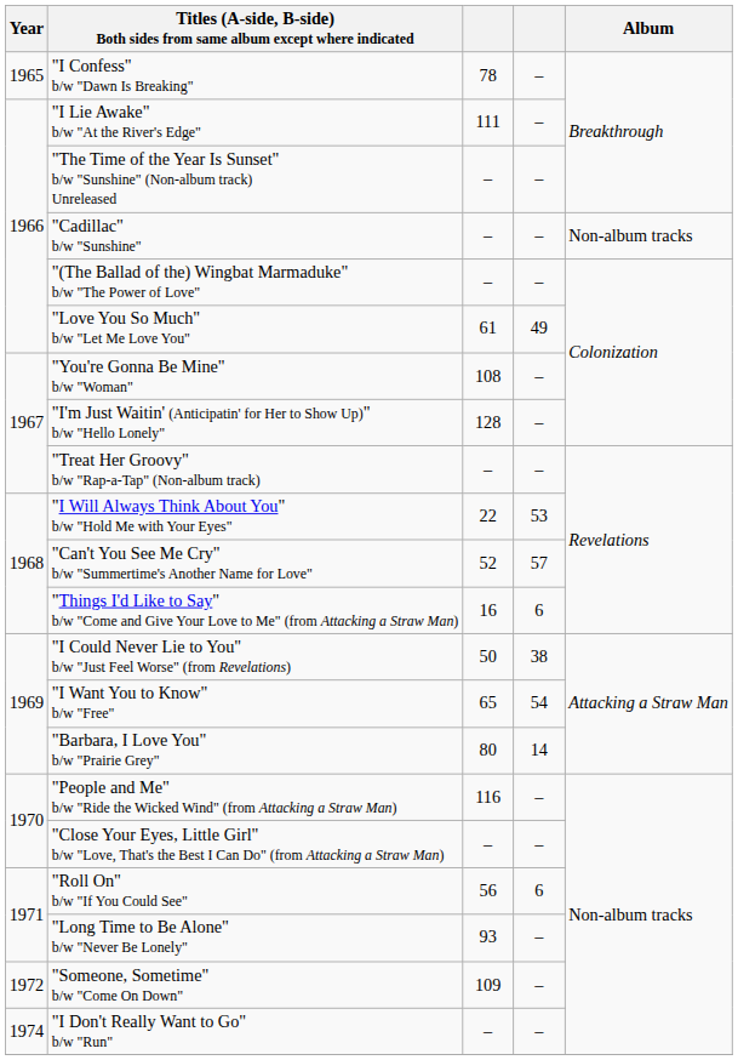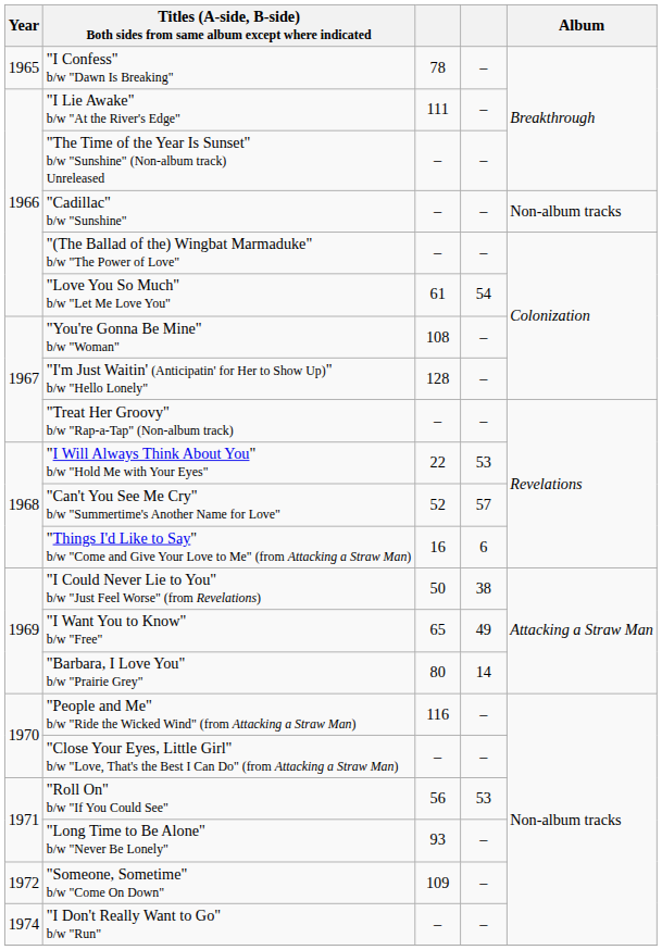"Love You So Much" b/w "Let Me Love You" | column 4: 49 -> 54
"I Want You to Know" b/w "Free" | column 4: 54 -> 49
"Roll On" b/w "If You Could See" | column 4: 6 -> 53
